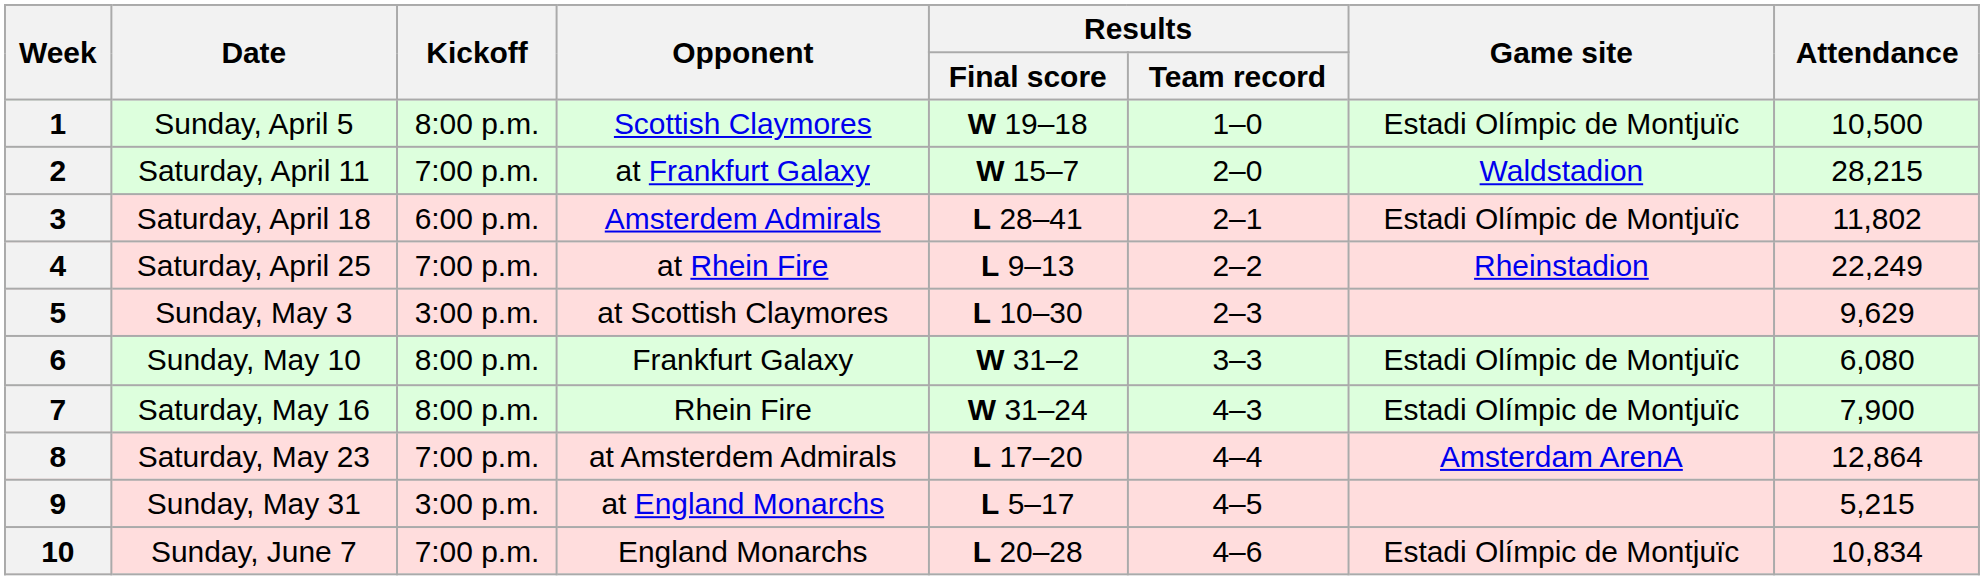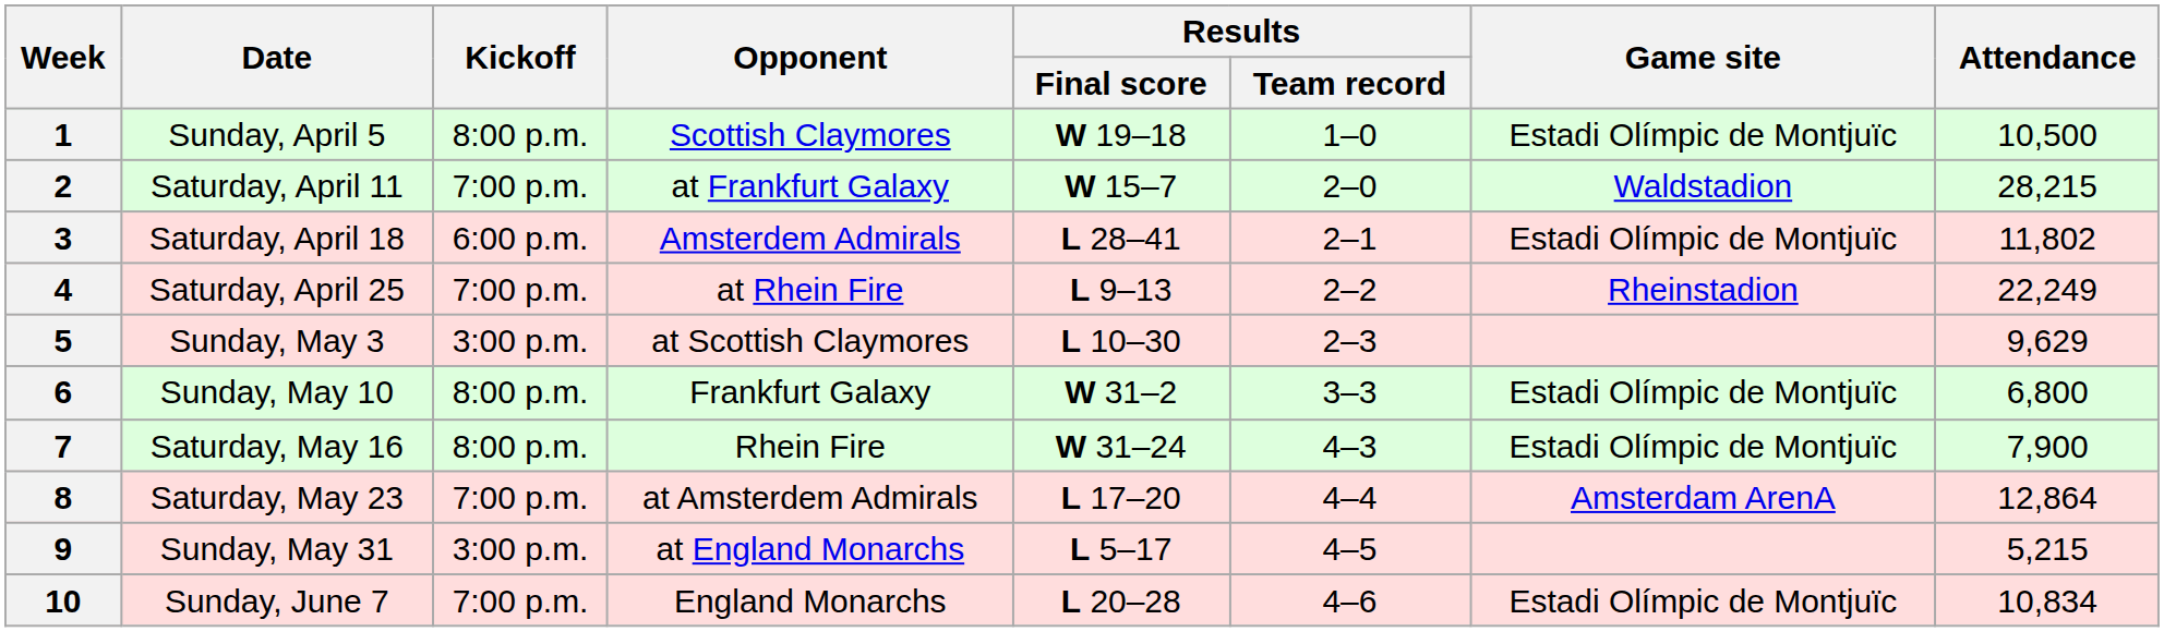6 | Attendance: 6,080 -> 6,800
